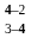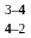rows swapped: 3–4 <-> 4–2
